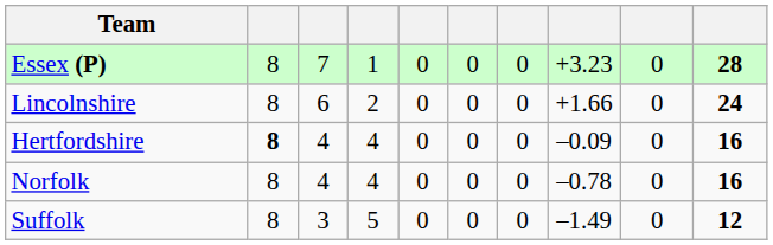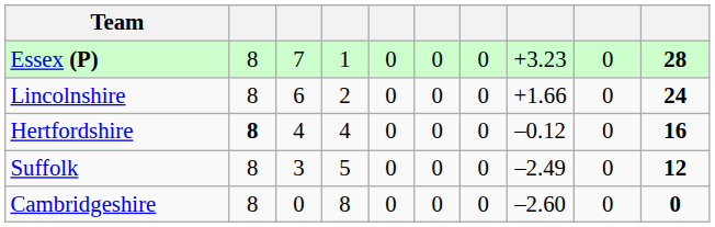Hertfordshire | column 8: –0.09 -> –0.12
- row: Norfolk | 8 | 4 | 4 | 0 | 0 | 0 | –0.78 | 0 | 16
Suffolk | column 8: –1.49 -> –2.49
+ row: Cambridgeshire | 8 | 0 | 8 | 0 | 0 | 0 | –2.60 | 0 | 0
